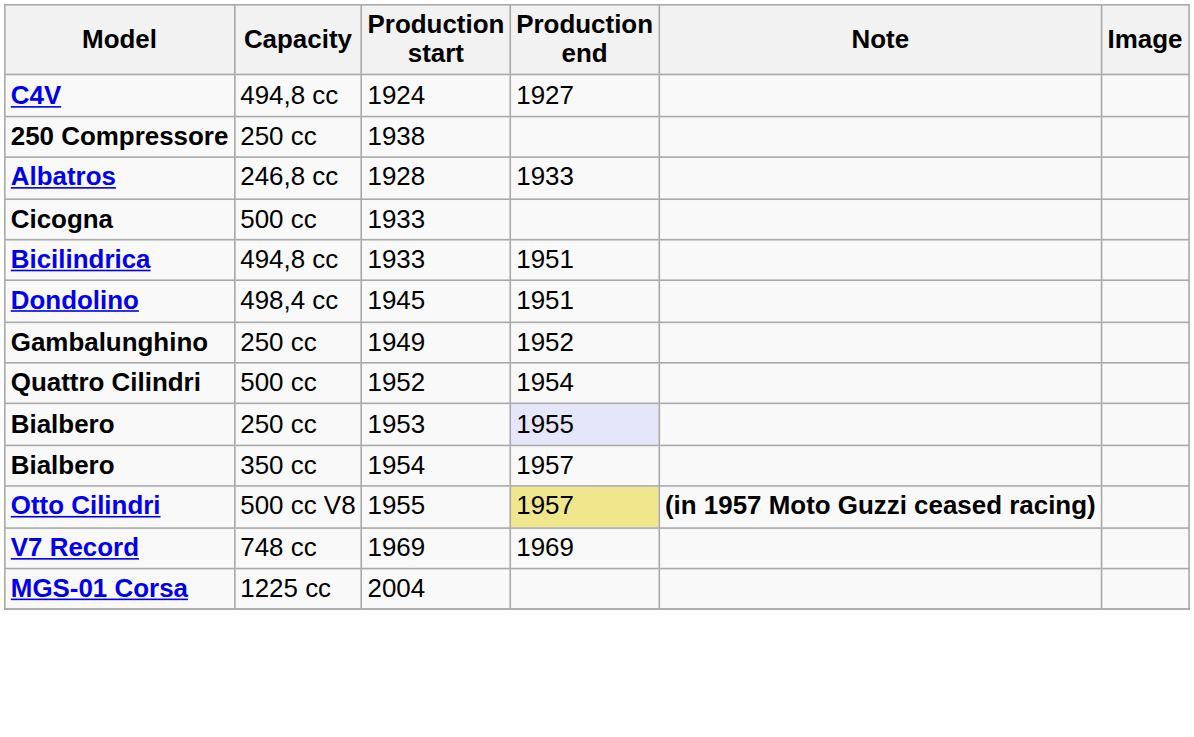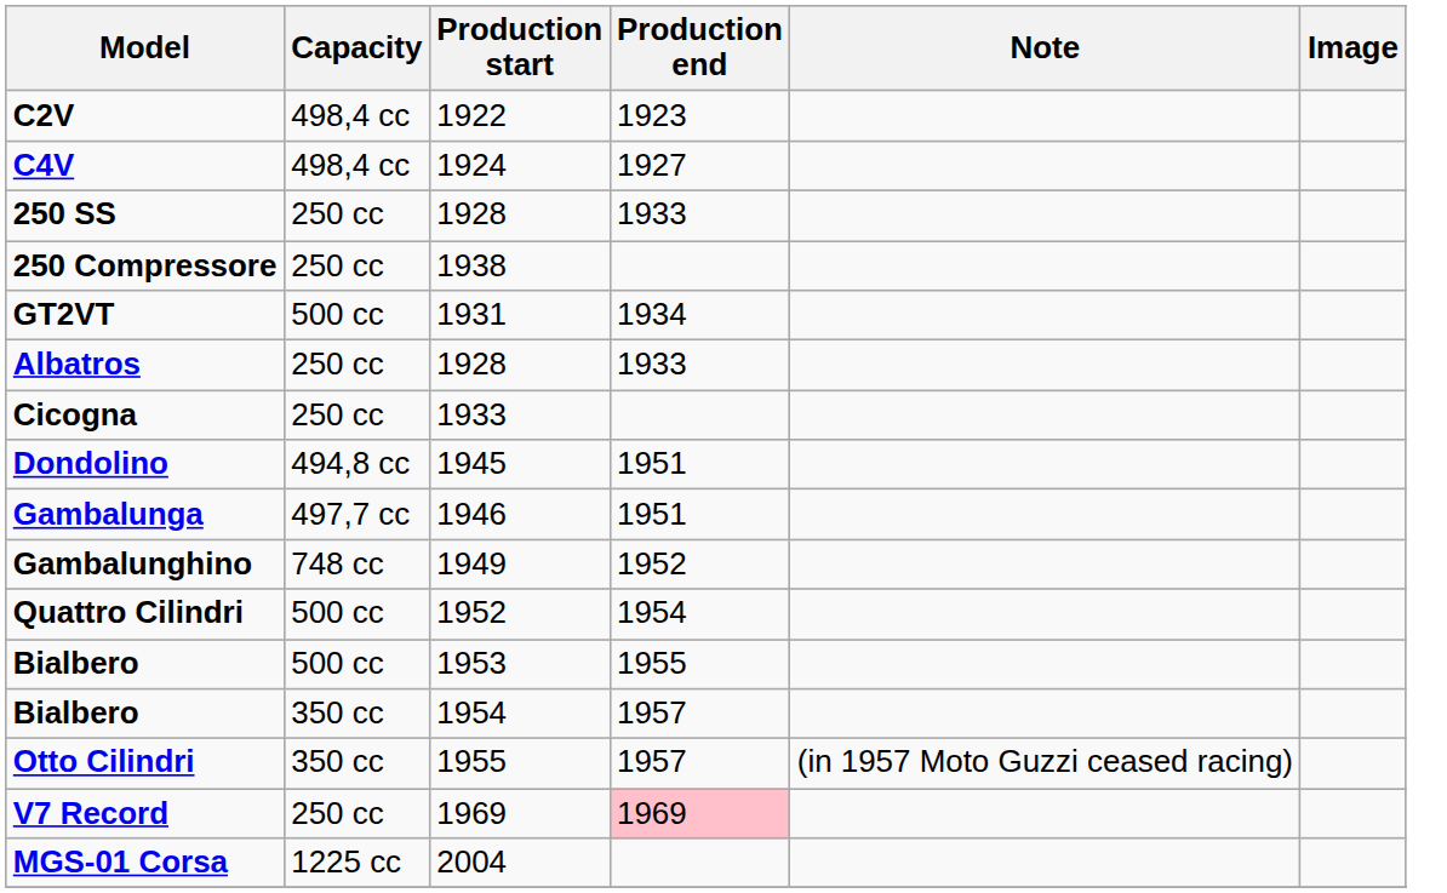+ row: C2V | 498,4 cc | 1922 | 1923
C4V | Capacity: 494,8 cc -> 498,4 cc
+ row: 250 SS | 250 cc | 1928 | 1933
+ row: GT2VT | 500 cc | 1931 | 1934
Albatros | Capacity: 246,8 cc -> 250 cc
Cicogna | Capacity: 500 cc -> 250 cc
- row: Bicilindrica | 494,8 cc | 1933 | 1951
Dondolino | Capacity: 498,4 cc -> 494,8 cc
+ row: Gambalunga | 497,7 cc | 1946 | 1951
Gambalunghino | Capacity: 250 cc -> 748 cc
Bialbero / 1953 | Capacity: 250 cc -> 500 cc
Bialbero / 1953 | Production end: lavender background -> no background
Otto Cilindri | Capacity: 500 cc V8 -> 350 cc
Otto Cilindri | Production end: khaki background -> no background
Otto Cilindri | Note: bold -> normal
V7 Record | Capacity: 748 cc -> 250 cc
V7 Record | Production end: no background -> pink background
